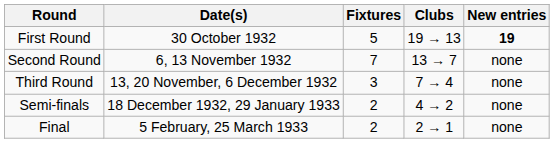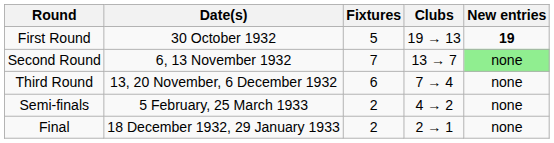Second Round | New entries: no background -> lightgreen background
Third Round | Fixtures: 3 -> 6
Semi-finals | Date(s): 18 December 1932, 29 January 1933 -> 5 February, 25 March 1933
Final | Date(s): 5 February, 25 March 1933 -> 18 December 1932, 29 January 1933
